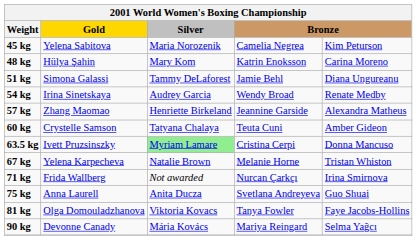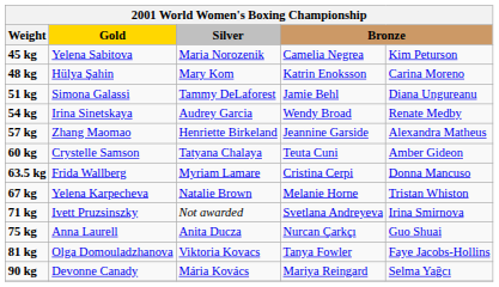63.5 kg | Gold: Ivett Pruzsinszky -> Frida Wallberg
63.5 kg | Silver: lightgreen background -> no background
71 kg | Gold: Frida Wallberg -> Ivett Pruzsinszky
71 kg | column 4: Nurcan Çarkçı -> Svetlana Andreyeva
75 kg | column 4: Svetlana Andreyeva -> Nurcan Çarkçı
